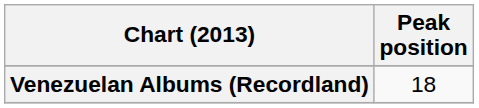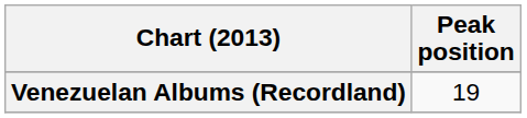Venezuelan Albums (Recordland) | Peak position: 18 -> 19
